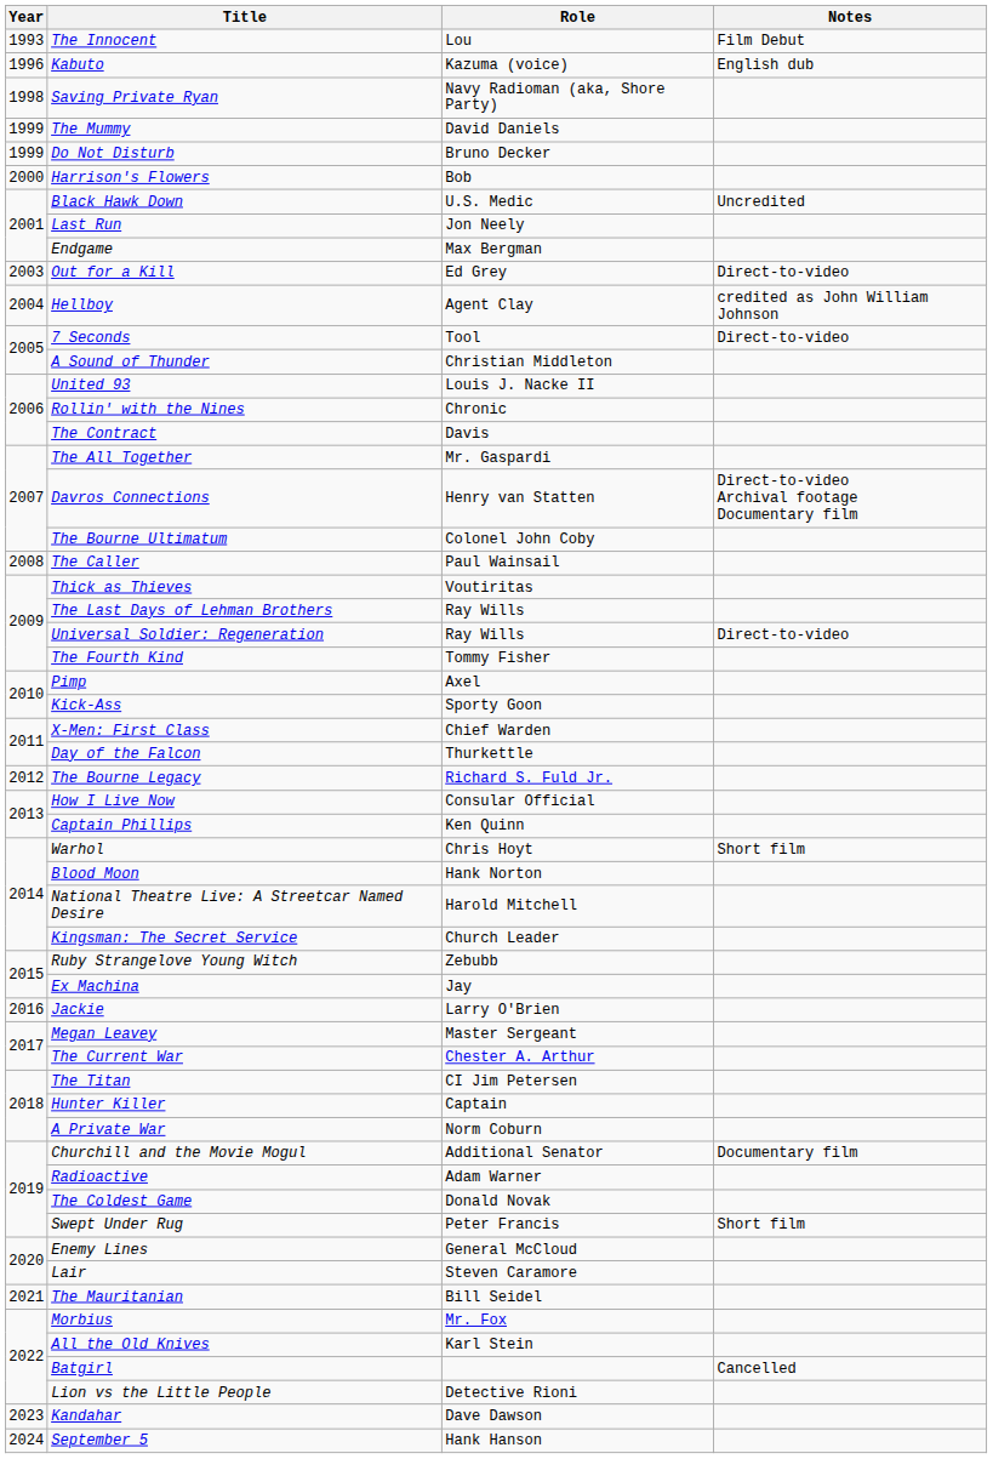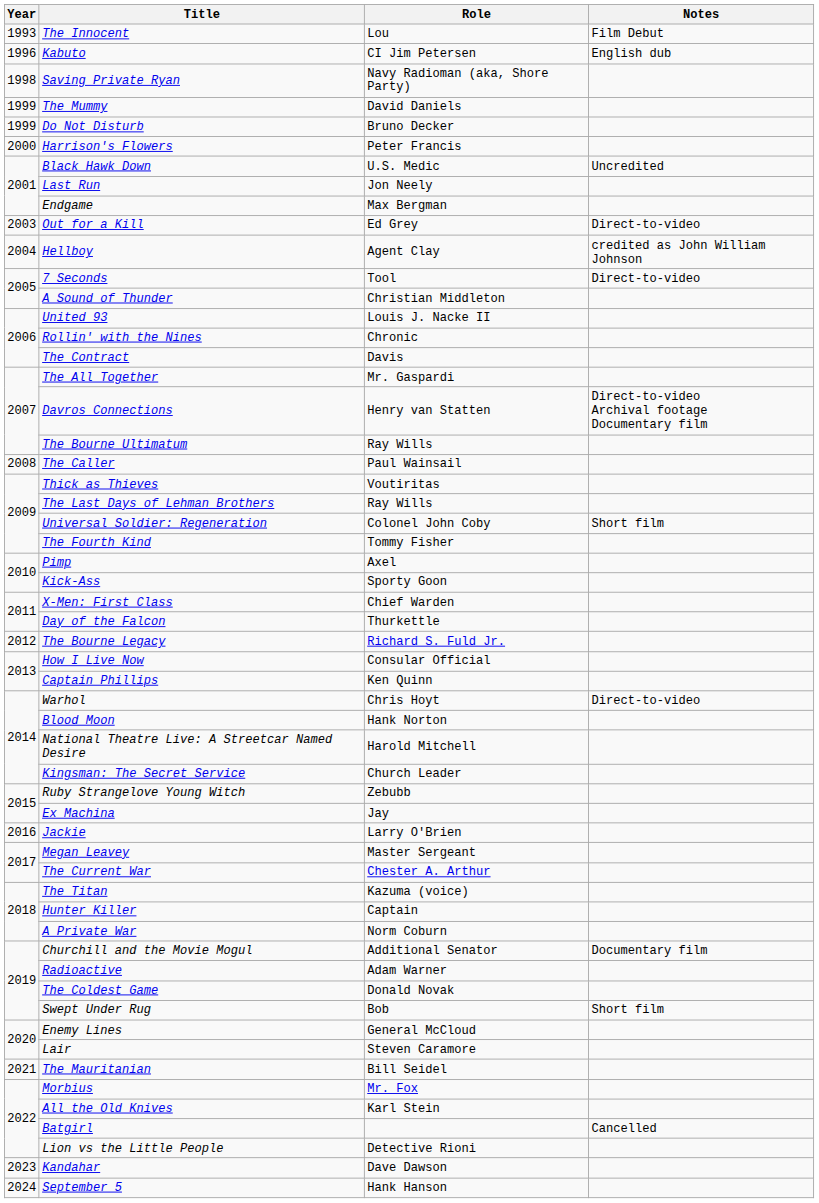Kabuto | Role: Kazuma (voice) -> CI Jim Petersen
Harrison's Flowers | Role: Bob -> Peter Francis
The Bourne Ultimatum | Role: Colonel John Coby -> Ray Wills
Universal Soldier: Regeneration | Role: Ray Wills -> Colonel John Coby
Universal Soldier: Regeneration | Notes: Direct-to-video -> Short film
Warhol | Notes: Short film -> Direct-to-video
The Titan | Role: CI Jim Petersen -> Kazuma (voice)
Swept Under Rug | Role: Peter Francis -> Bob
